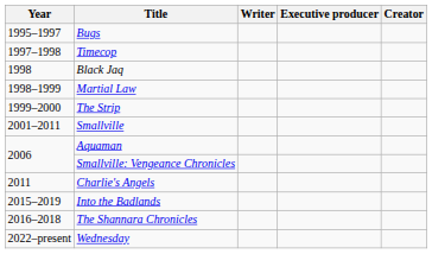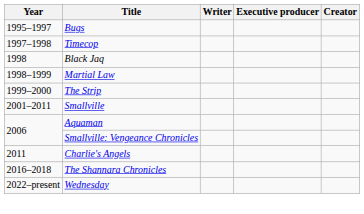- row: 2015–2019 | Into the Badlands
